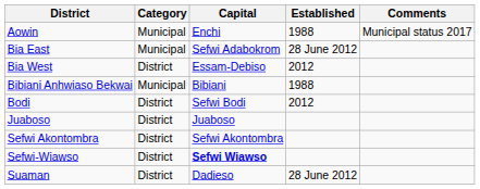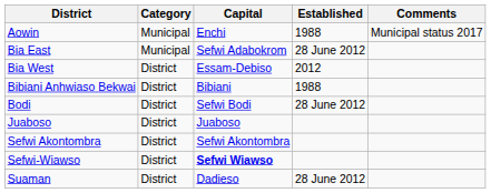Bibiani Anhwiaso Bekwai | Category: Municipal -> District
Bodi | Established: 2012 -> 28 June 2012
